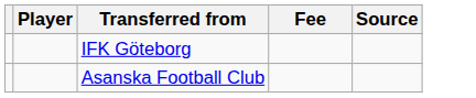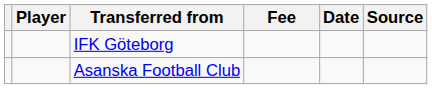+ column: Date
